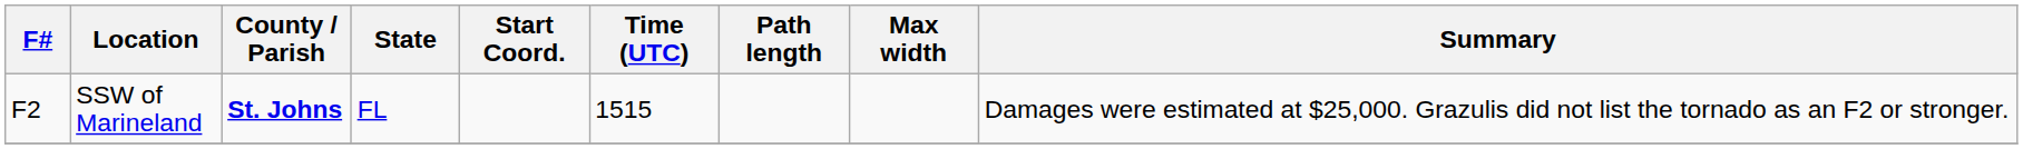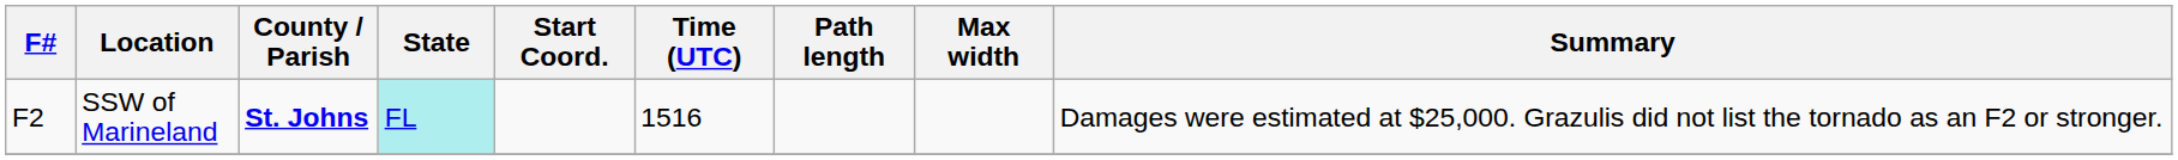SSW of Marineland | State: no background -> paleturquoise background
SSW of Marineland | Time (UTC): 1515 -> 1516
